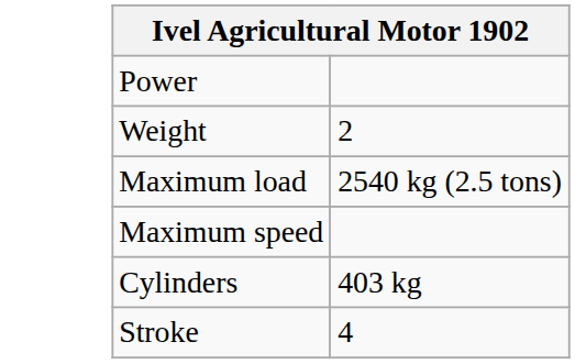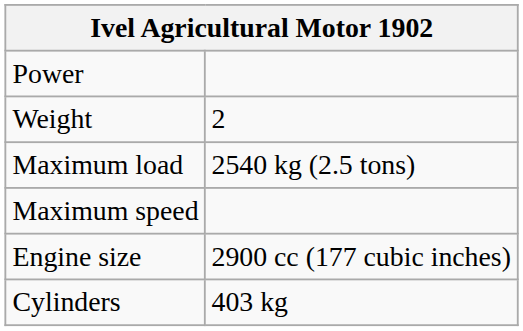+ row: Engine size | 2900 cc (177 cubic inches)
- row: Stroke | 4
